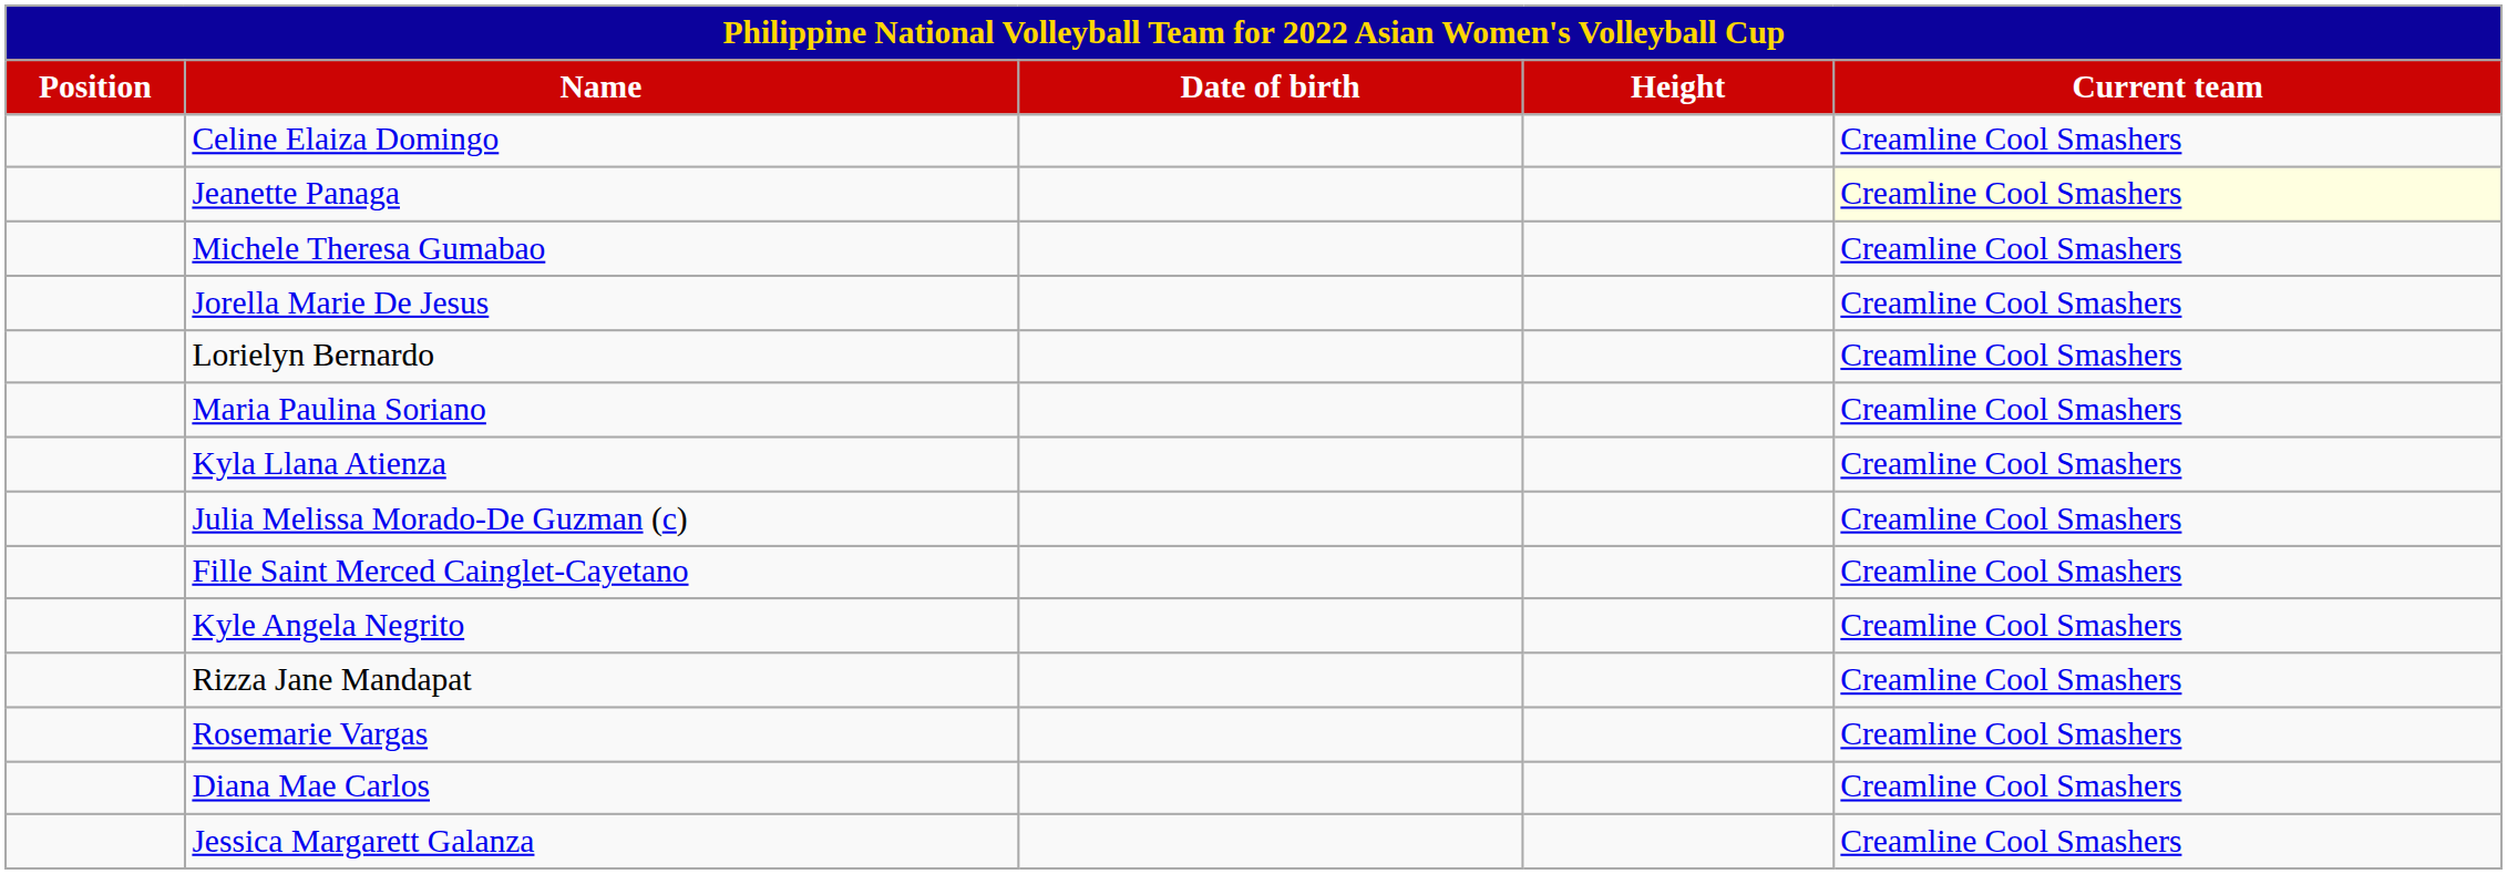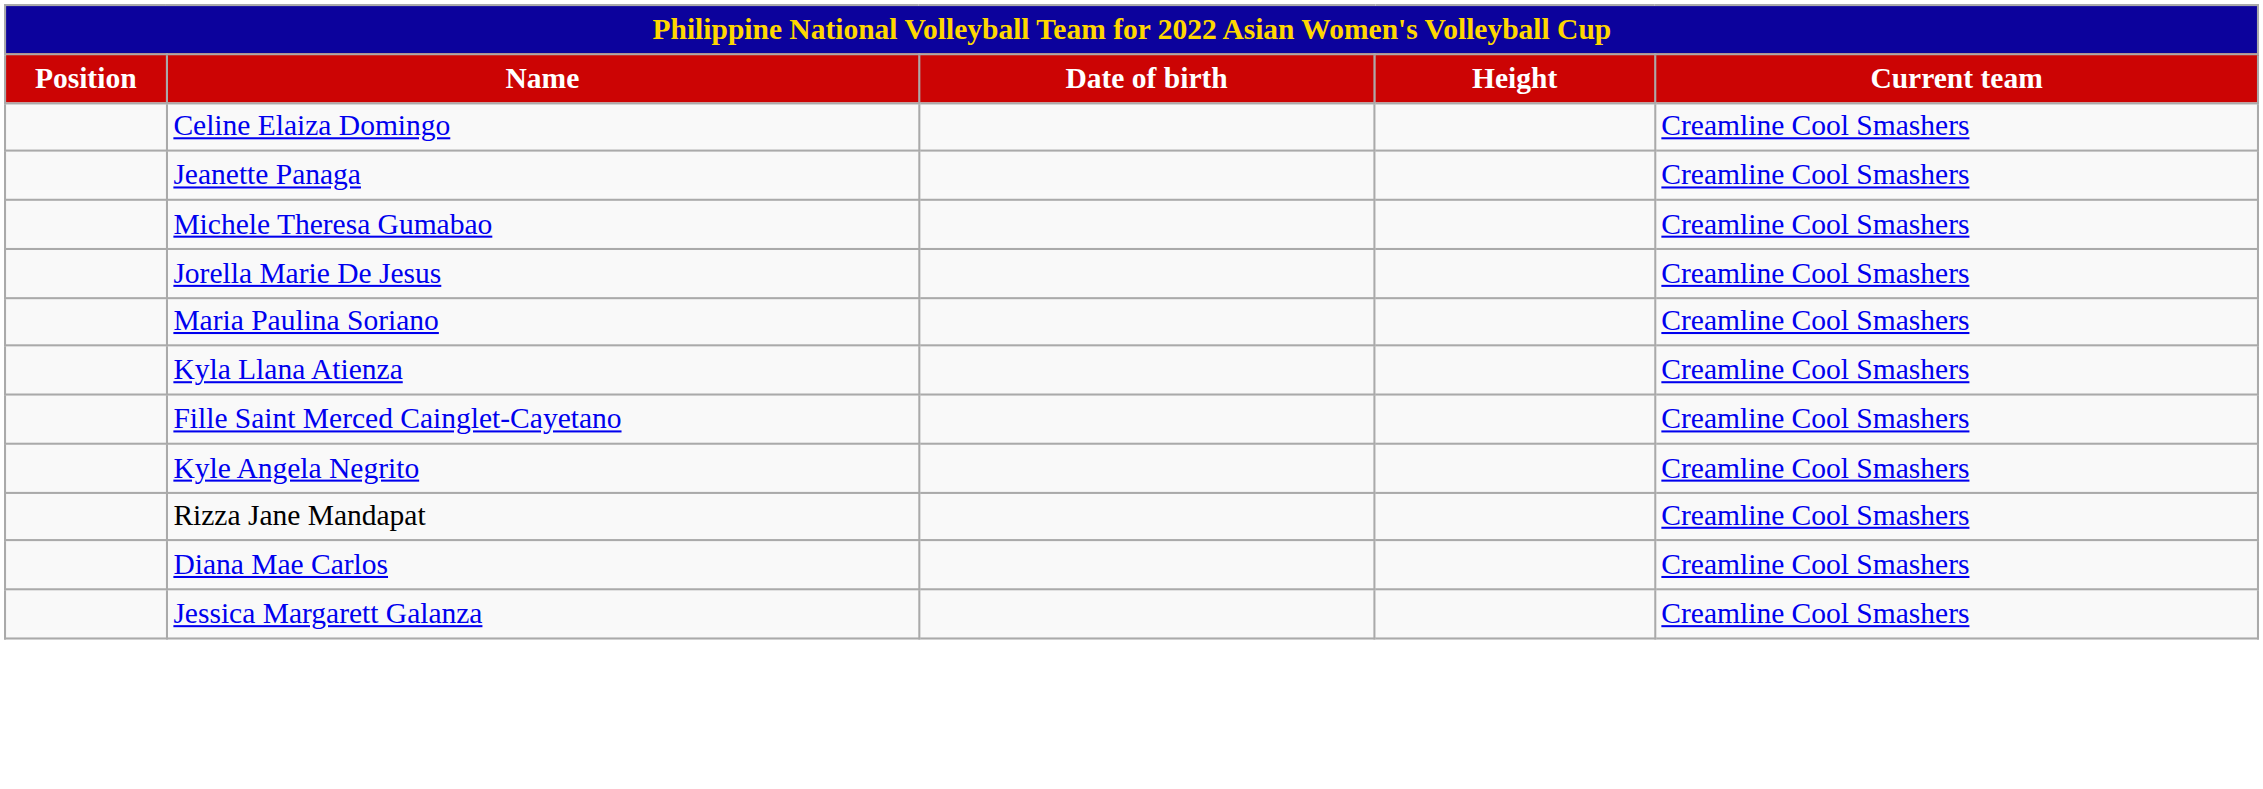Jeanette Panaga | Current team: lightyellow background -> no background
- row: Lorielyn Bernardo | Creamline Cool Smashers
- row: Julia Melissa Morado-De Guzman (c) | Creamline Cool Smashers
- row: Rosemarie Vargas | Creamline Cool Smashers
